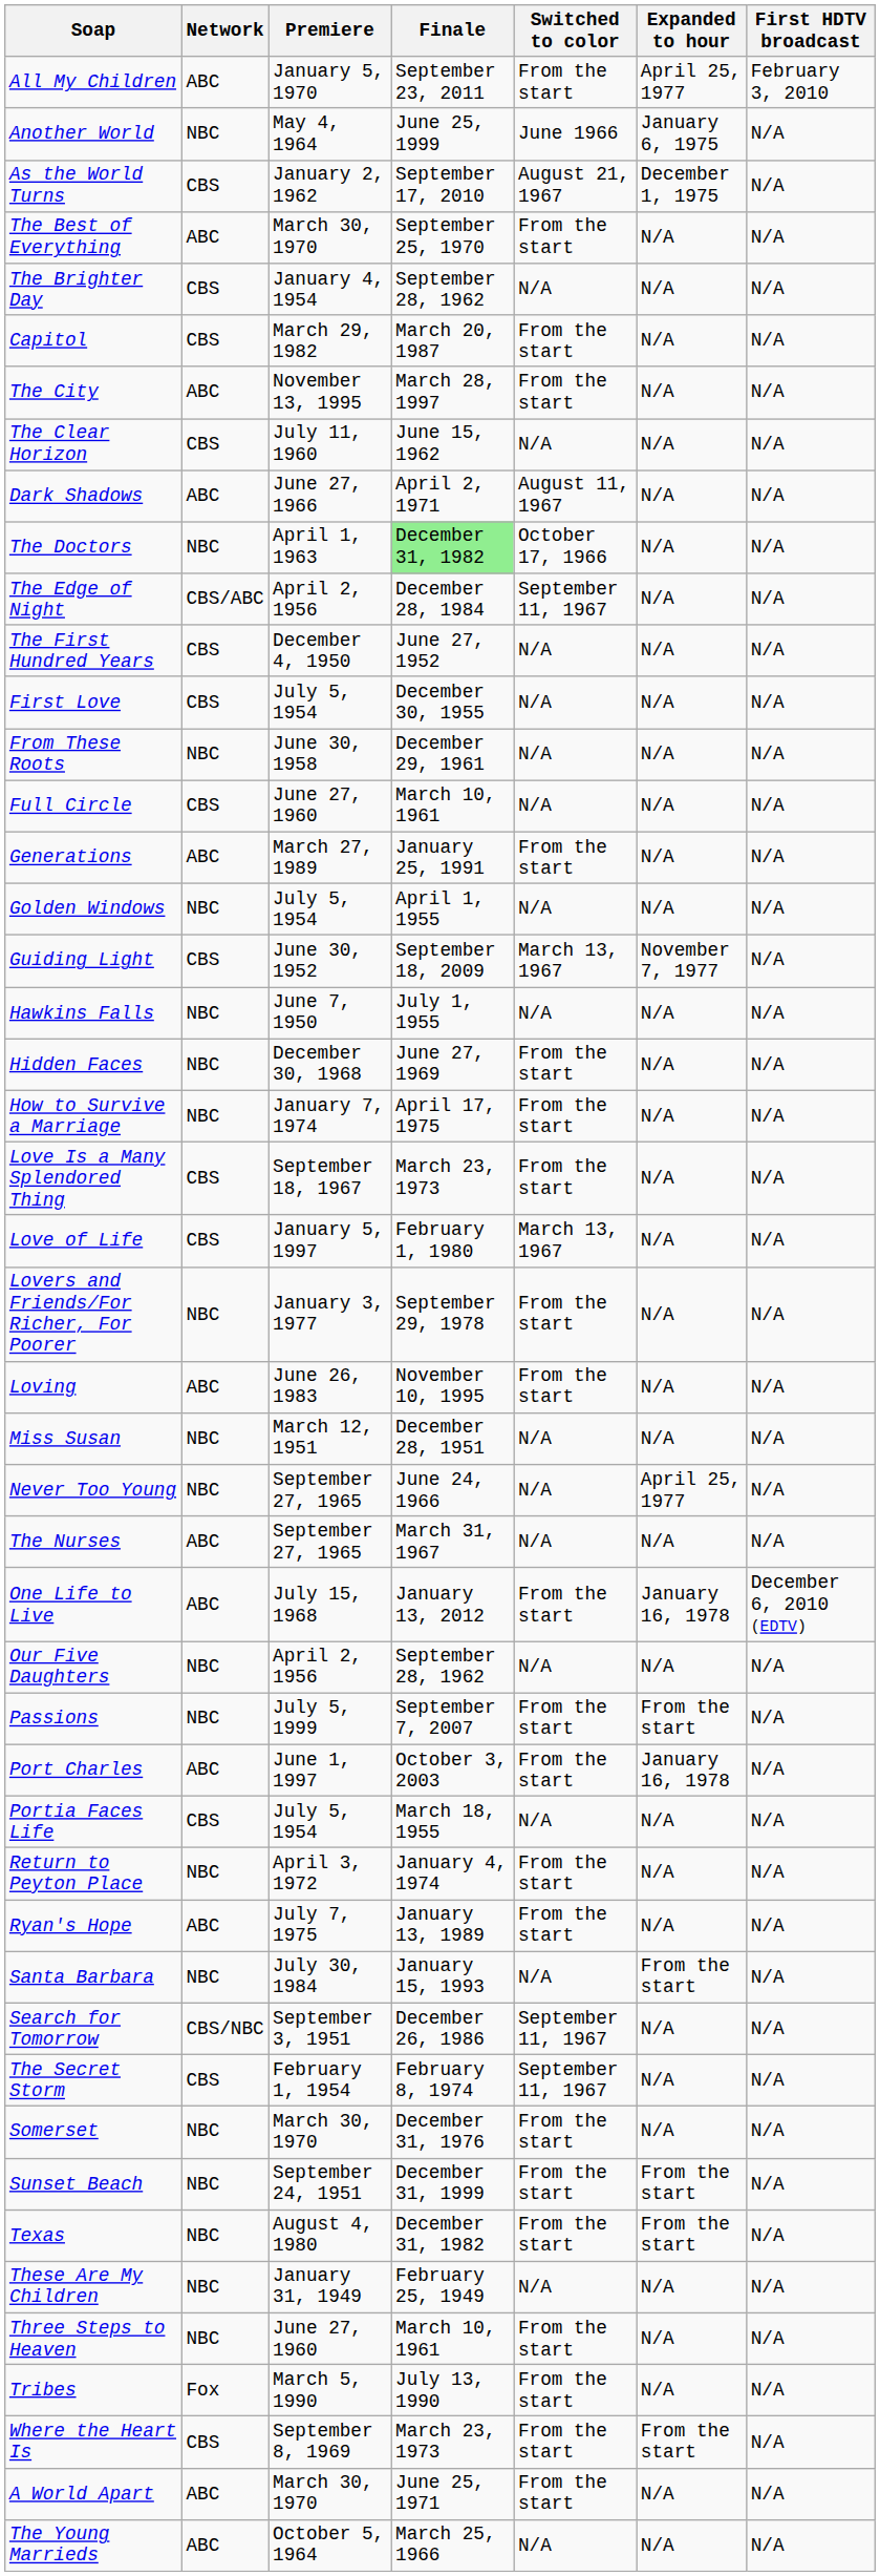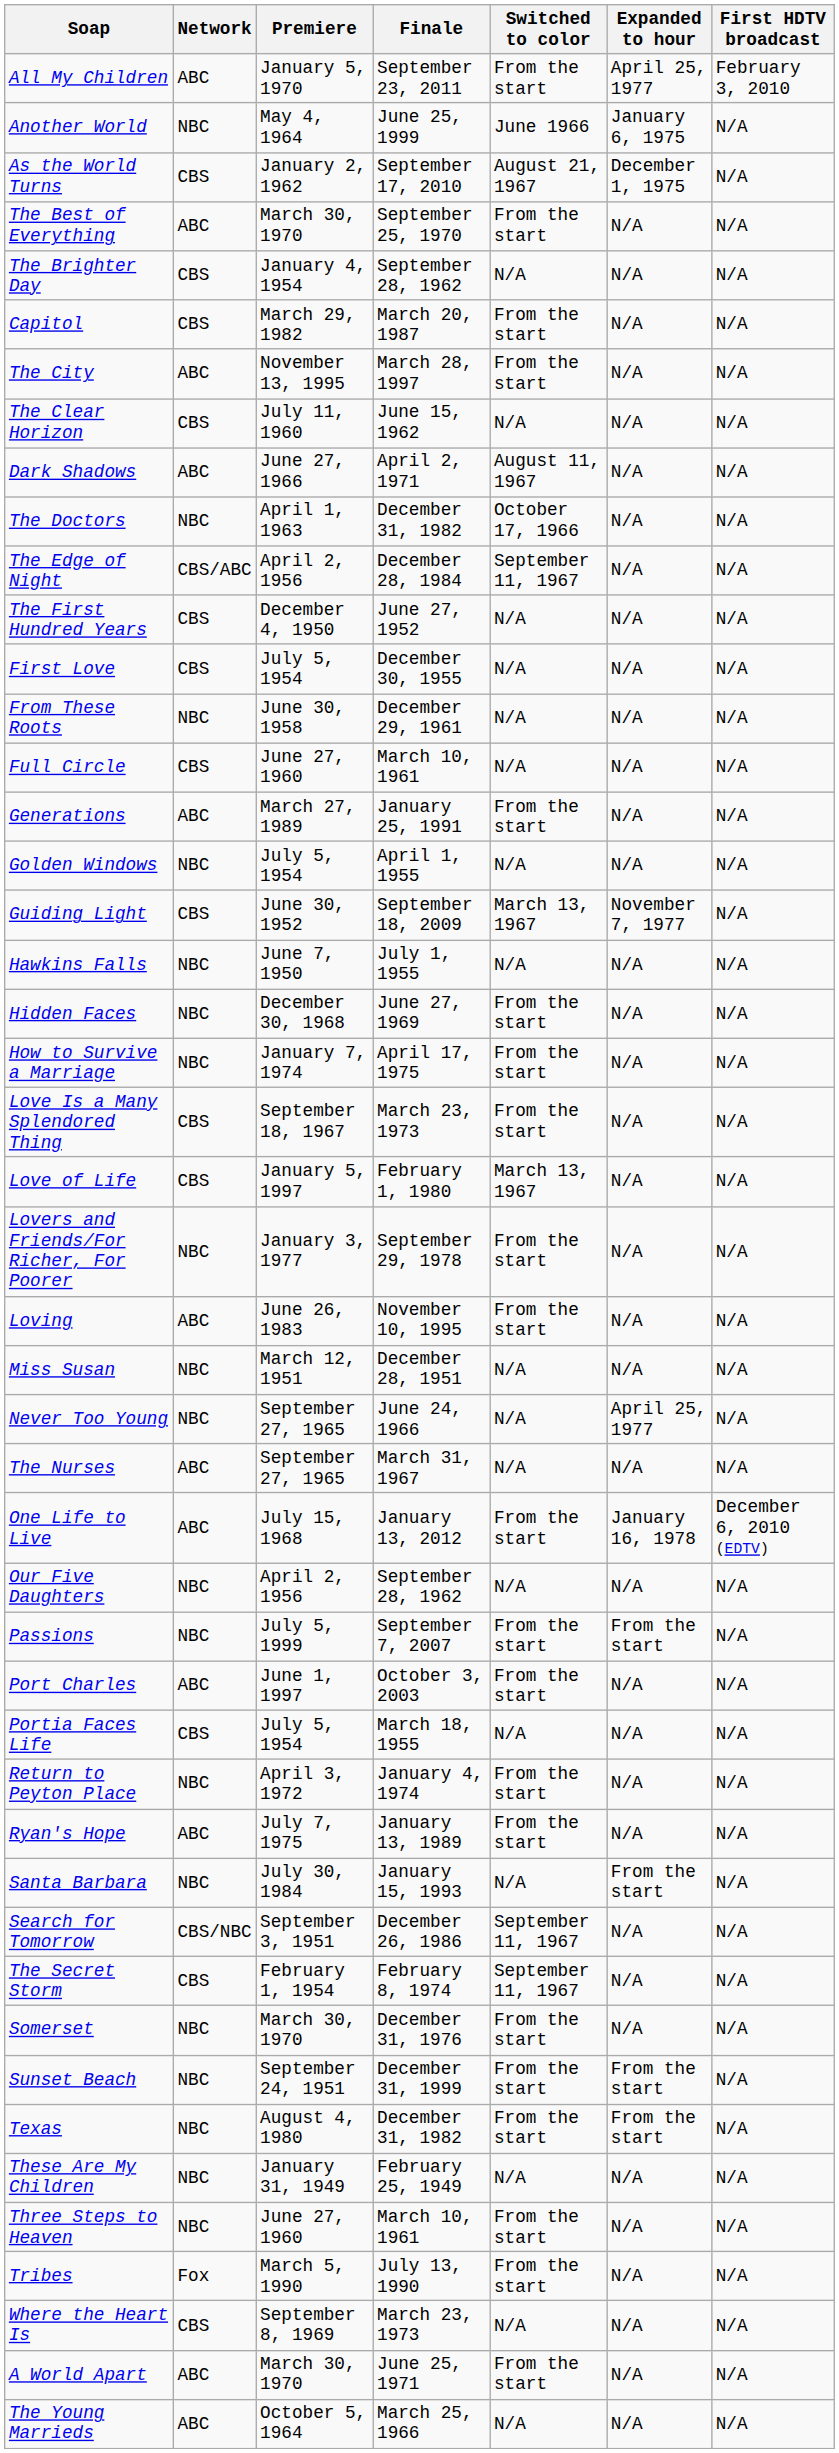The Doctors | Finale: lightgreen background -> no background
Port Charles | Expanded to hour: January 16, 1978 -> N/A
Where the Heart Is | Switched to color: From the start -> N/A
Where the Heart Is | Expanded to hour: From the start -> N/A
